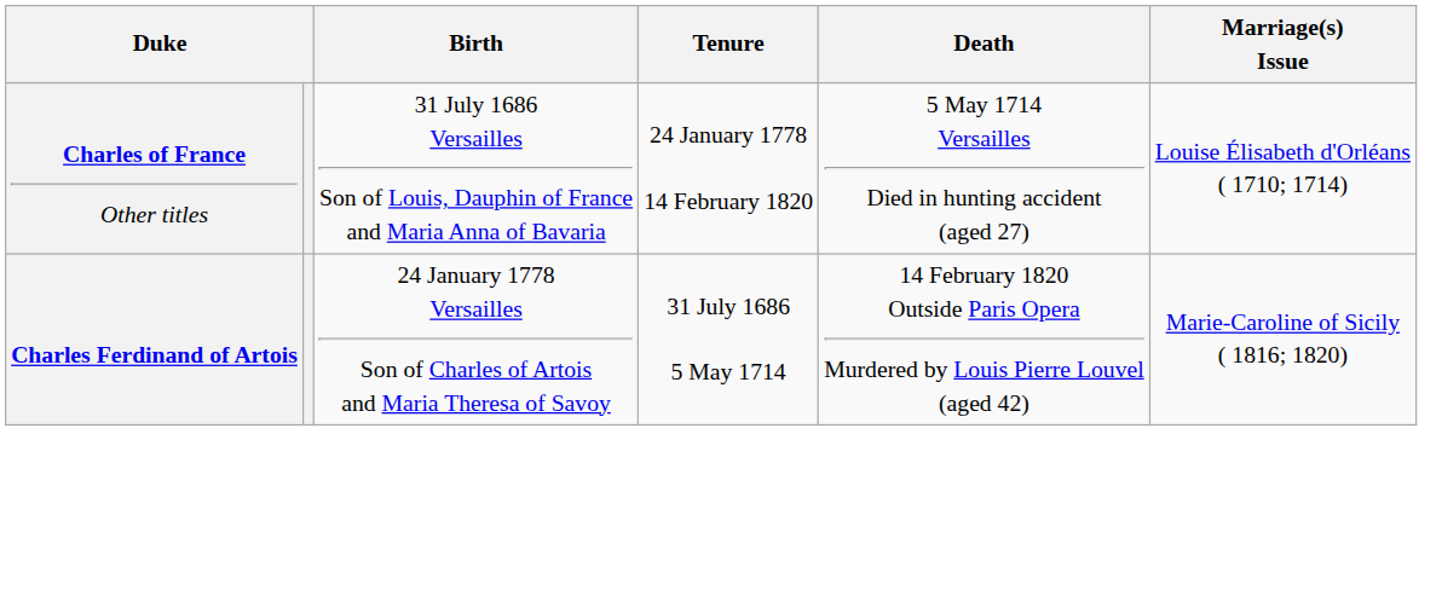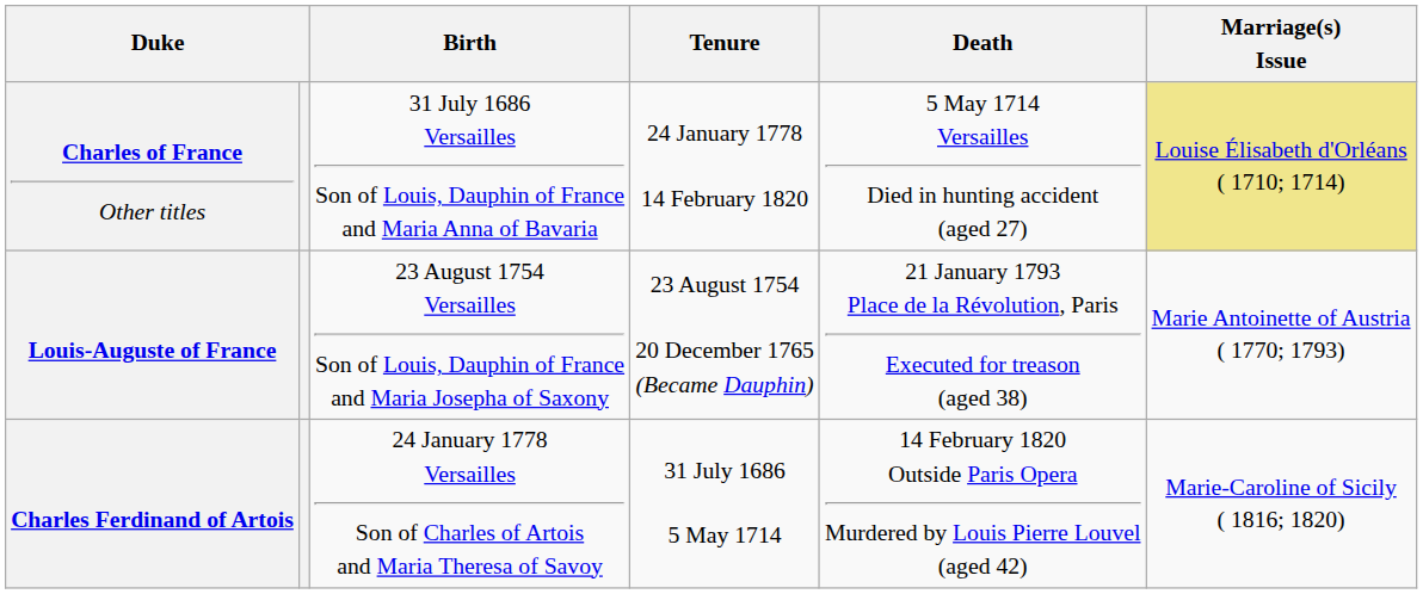Charles of France Other titles | Marriage(s) Issue: no background -> khaki background
+ row: Louis-Auguste of France | 23 August 1754 Versailles Son of Louis, Dauphin of France and Maria Josepha of Saxony | 23 August 1754 20 December 1765 (Became Dauphin) | 21 January 1793 Place de la Révolution, Paris Executed for treason (aged 38) | Marie Antoinette of Austria ( 1770; 1793)
